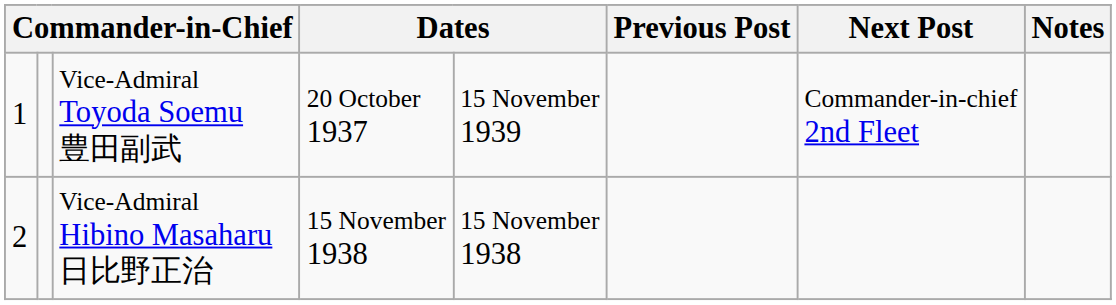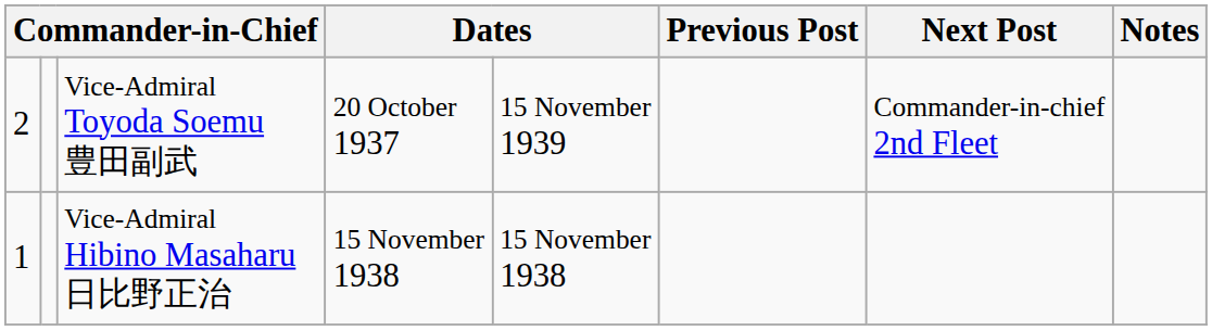Vice-Admiral Toyoda Soemu 豊田副武 | column 1: 1 -> 2
Vice-Admiral Hibino Masaharu 日比野正治 | column 1: 2 -> 1
